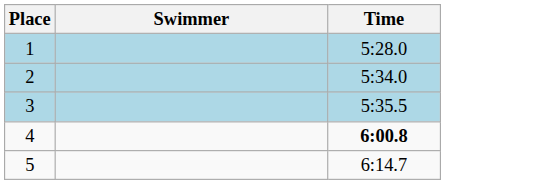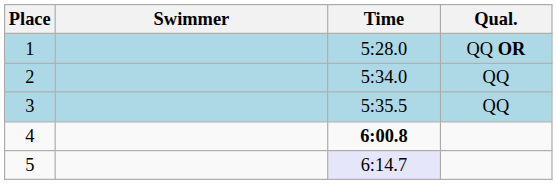+ column: Qual. | QQ OR | QQ | QQ
5 | Time: no background -> lavender background
